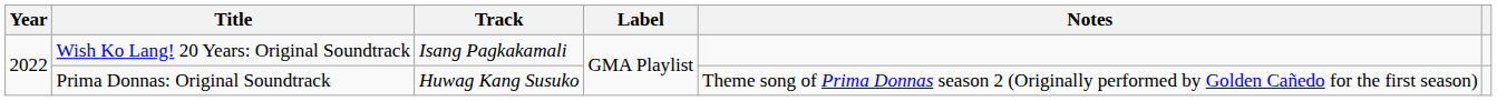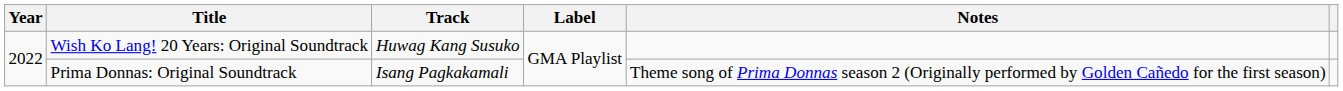Wish Ko Lang! 20 Years: Original Soundtrack | Track: Isang Pagkakamali -> Huwag Kang Susuko
Prima Donnas: Original Soundtrack | Track: Huwag Kang Susuko -> Isang Pagkakamali
